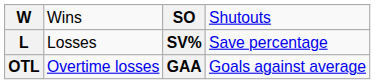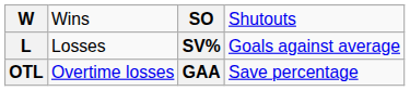L | column 4: Save percentage -> Goals against average
OTL | column 4: Goals against average -> Save percentage
